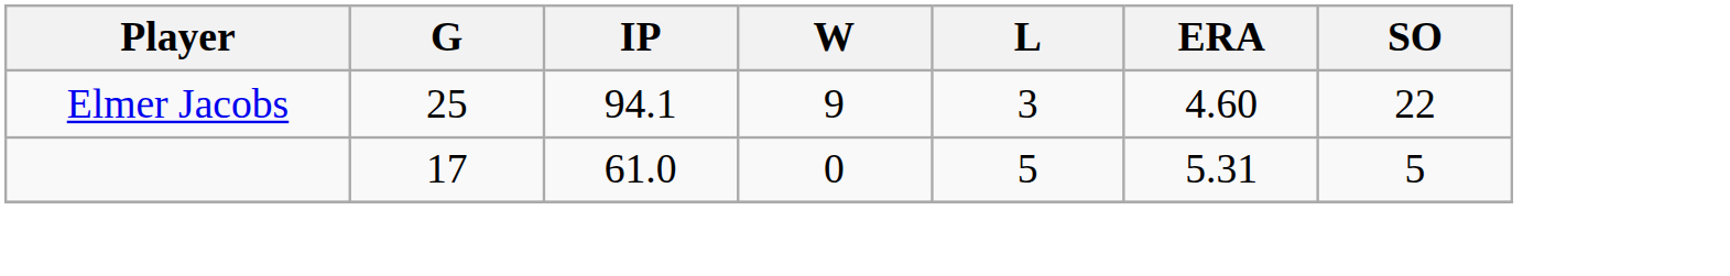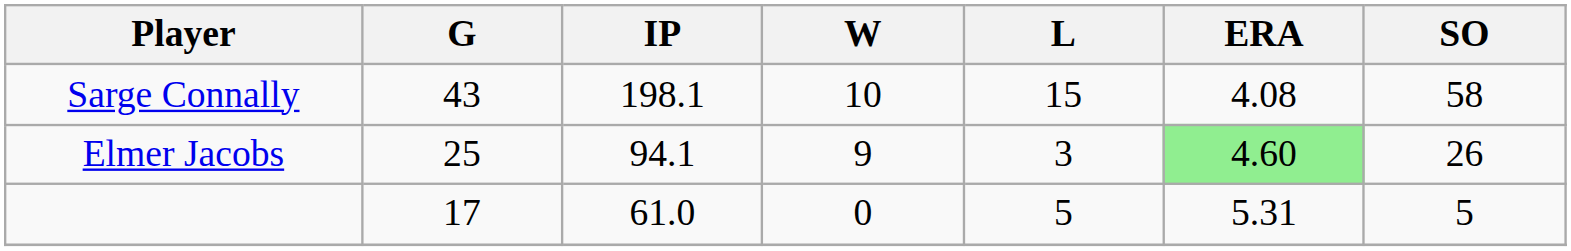+ row: Sarge Connally | 43 | 198.1 | 10 | 15 | 4.08 | 58
Elmer Jacobs | ERA: no background -> lightgreen background
Elmer Jacobs | SO: 22 -> 26
